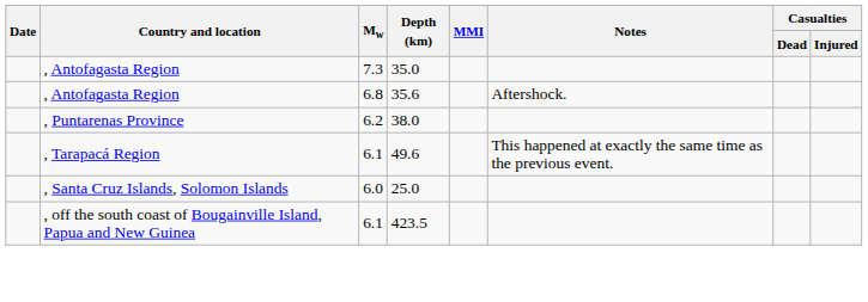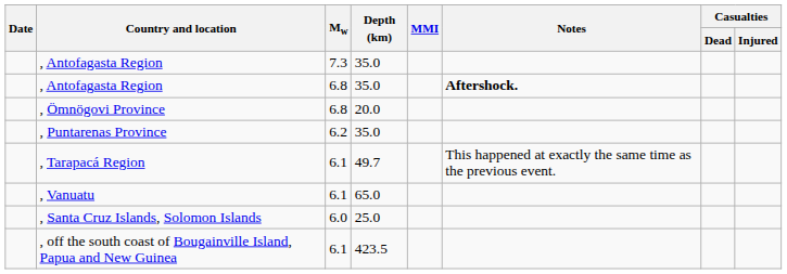, Antofagasta Region / 6.8 | Depth (km): 35.6 -> 35.0
, Antofagasta Region / 6.8 | Notes: normal -> bold
+ row: , Ömnögovi Province | 6.8 | 20.0
, Puntarenas Province | Depth (km): 38.0 -> 35.0
, Tarapacá Region | Depth (km): 49.6 -> 49.7
+ row: , Vanuatu | 6.1 | 65.0
